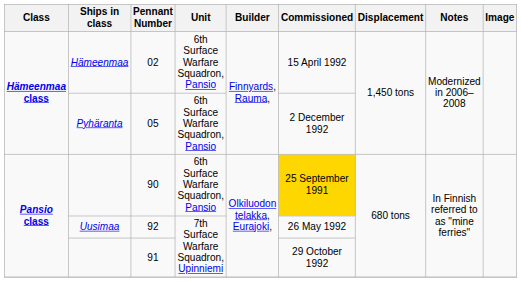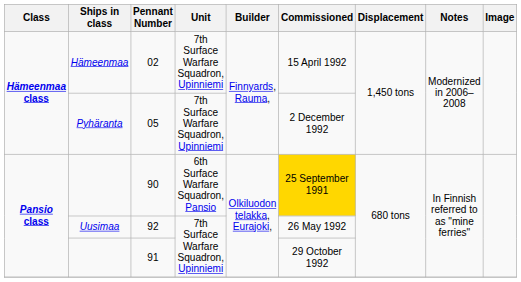02 | Unit: 6th Surface Warfare Squadron, Pansio -> 7th Surface Warfare Squadron, Upinniemi
05 | Unit: 6th Surface Warfare Squadron, Pansio -> 7th Surface Warfare Squadron, Upinniemi
